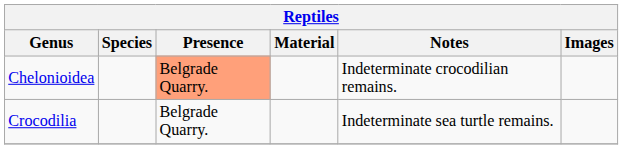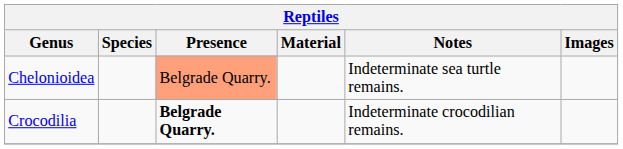Chelonioidea | Notes: Indeterminate crocodilian remains. -> Indeterminate sea turtle remains.
Crocodilia | Presence: normal -> bold
Crocodilia | Notes: Indeterminate sea turtle remains. -> Indeterminate crocodilian remains.
